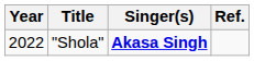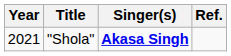"Shola" | Year: 2022 -> 2021
